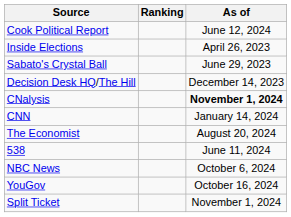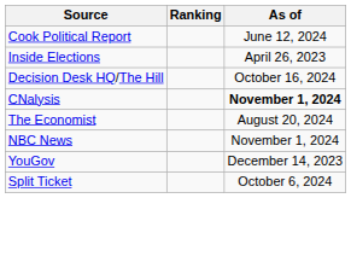- row: Sabato's Crystal Ball | June 29, 2023
Decision Desk HQ/The Hill | As of: December 14, 2023 -> October 16, 2024
- row: CNN | January 14, 2024
- row: 538 | June 11, 2024
NBC News | As of: October 6, 2024 -> November 1, 2024
YouGov | As of: October 16, 2024 -> December 14, 2023
Split Ticket | As of: November 1, 2024 -> October 6, 2024
